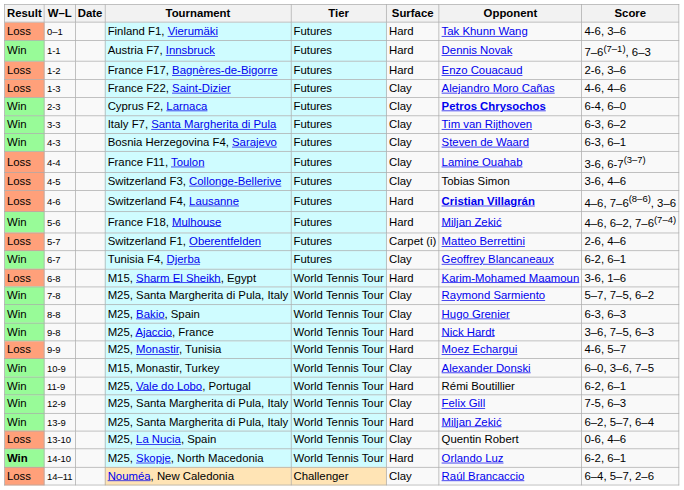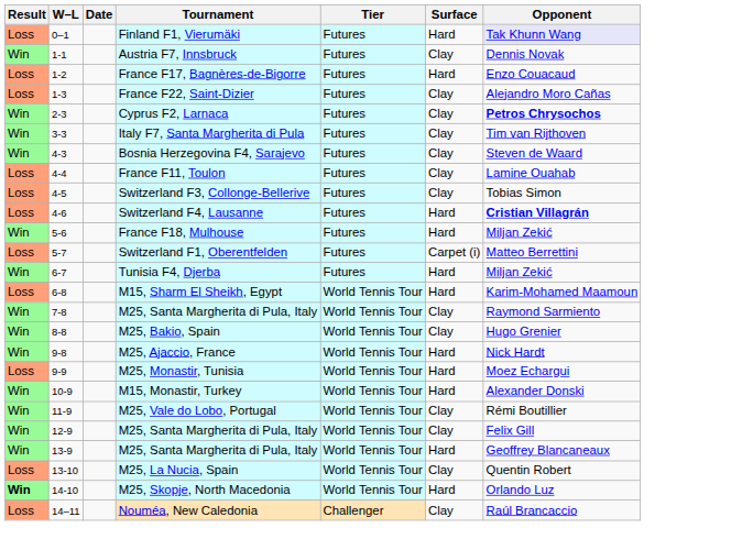- column: Score | 4-6, 3–6 | 7–6(7–1), 6–3 | 2-6, 3–6 | 4-6, 4–6 | 6-4, 6–0 | 6-3, 6–2 | 6-3, 6–1 | 3-6, 6-7(3–7) | 3-6, 4–6 | 4–6, 7–6(8–6), 3–6 | 4–6, 6–2, 7–6(7–4) | 2-6, 4–6 | 6-2, 6–1 | 3-6, 1–6 | 5–7, 7–5, 6–2 | 6-3, 6–3 | 3–6, 7–5, 6–3 | 4-6, 5–7 | 6–0, 3–6, 7–5 | 6-2, 6–1 | 7-5, 6–3 | 6–2, 5–7, 6–4 | 0-6, 4–6 | 6-2, 6–1 | 6–4, 5–7, 2–6
Finland F1, Vierumäki | Opponent: no background -> lavender background
Austria F7, Innsbruck | Surface: Hard -> Clay
Tunisia F4, Djerba | Surface: Clay -> Hard
Tunisia F4, Djerba | Opponent: Geoffrey Blancaneaux -> Miljan Zekić
M15, Monastir, Turkey | Surface: Clay -> Hard
M25, Vale do Lobo, Portugal | Surface: Hard -> Clay
13-9 / M25, Santa Margherita di Pula, Italy | Opponent: Miljan Zekić -> Geoffrey Blancaneaux
